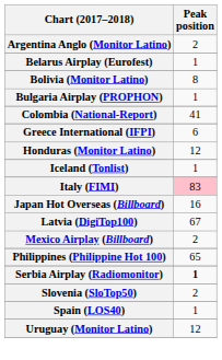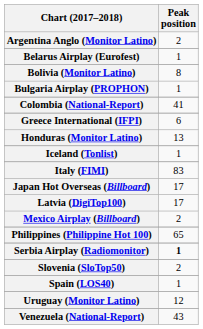Honduras (Monitor Latino) | Peak position: 12 -> 13
Italy (FIMI) | Peak position: pink background -> no background
Japan Hot Overseas (Billboard) | Peak position: 16 -> 17
Latvia (DigiTop100) | Peak position: 67 -> 17
+ row: Venezuela (National-Report) | 43
